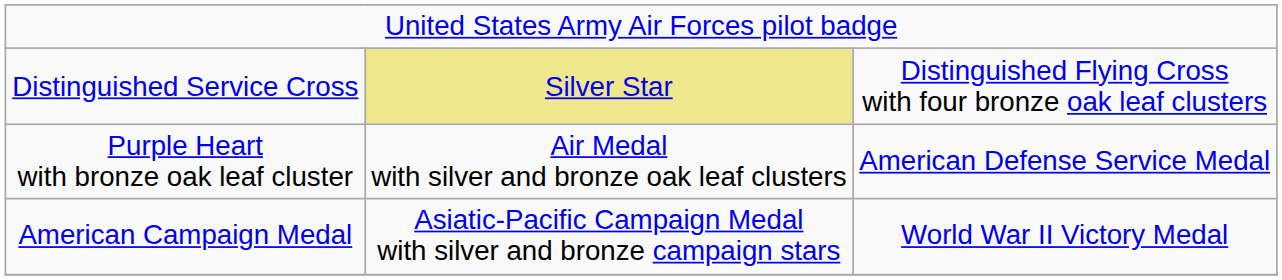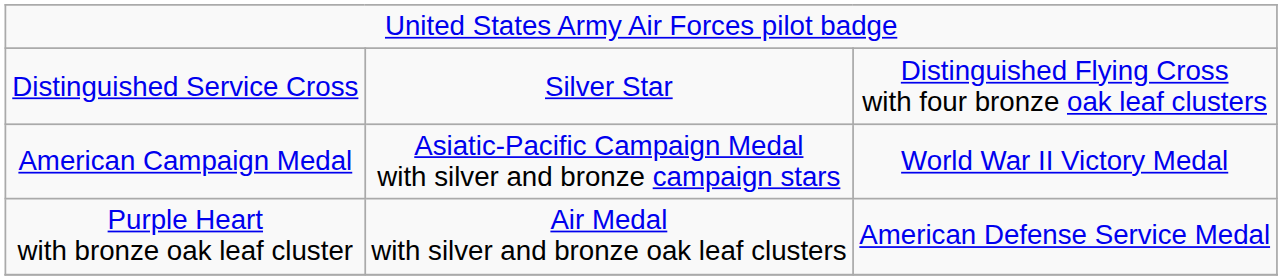Distinguished Service Cross | column 2: khaki background -> no background
rows swapped: Purple Heart with bronze oak leaf cluster <-> American Campaign Medal
